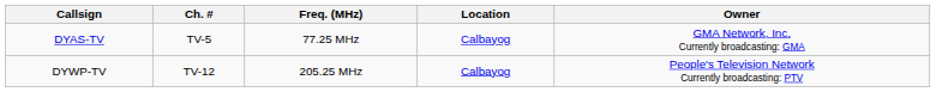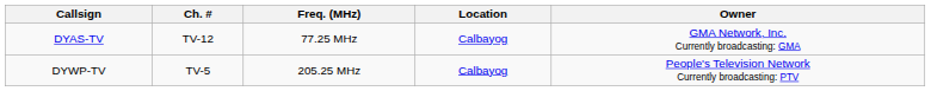DYAS-TV | Ch. #: TV-5 -> TV-12
DYWP-TV | Ch. #: TV-12 -> TV-5
